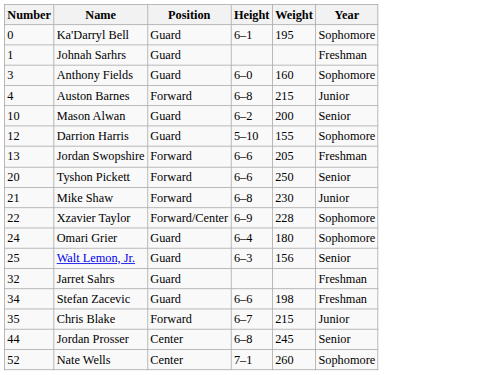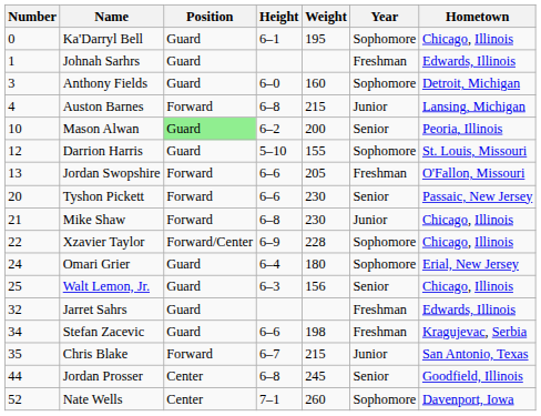+ column: Hometown | Chicago, Illinois | Edwards, Illinois | Detroit, Michigan | Lansing, Michigan | Peoria, Illinois | St. Louis, Missouri | O'Fallon, Missouri | Passaic, New Jersey | Chicago, Illinois | Chicago, Illinois | Erial, New Jersey | Chicago, Illinois | Edwards, Illinois | Kragujevac, Serbia | San Antonio, Texas | Goodfield, Illinois | Davenport, Iowa
Mason Alwan | Position: no background -> lightgreen background
Tyshon Pickett | Weight: 250 -> 230
